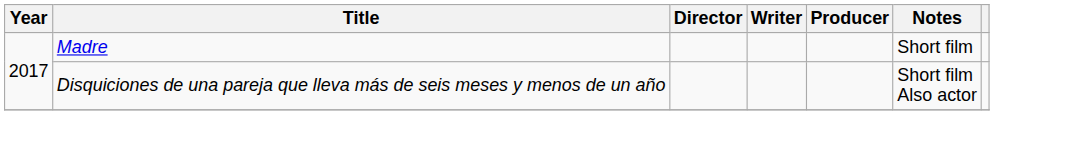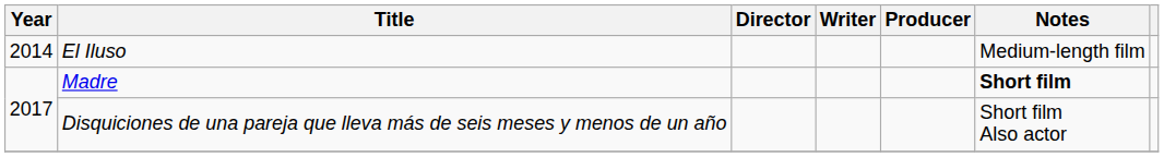+ row: 2014 | El Iluso | Medium-length film
Madre | Notes: normal -> bold
